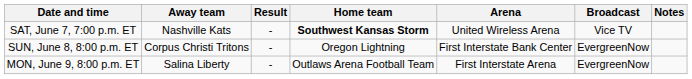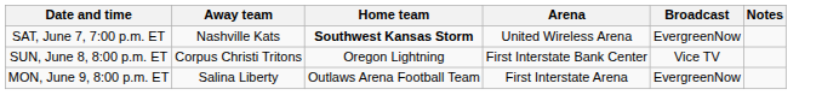- column: Result | - | - | -
SAT, June 7, 7:00 p.m. ET | Broadcast: Vice TV -> EvergreenNow
SUN, June 8, 8:00 p.m. ET | Broadcast: EvergreenNow -> Vice TV
